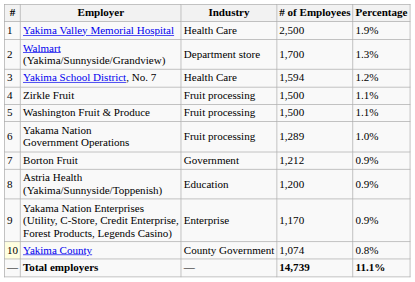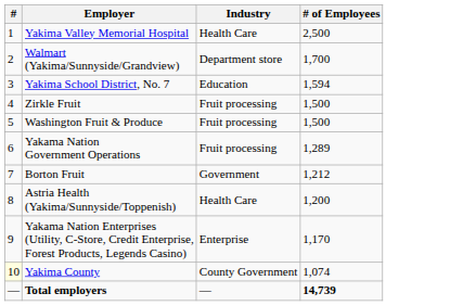- column: Percentage | 1.9% | 1.3% | 1.2% | 1.1% | 1.1% | 1.0% | 0.9% | 0.9% | 0.9% | 0.8% | 11.1%
Yakima School District, No. 7 | Industry: Health Care -> Education
Astria Health (Yakima/Sunnyside/Toppenish) | Industry: Education -> Health Care
